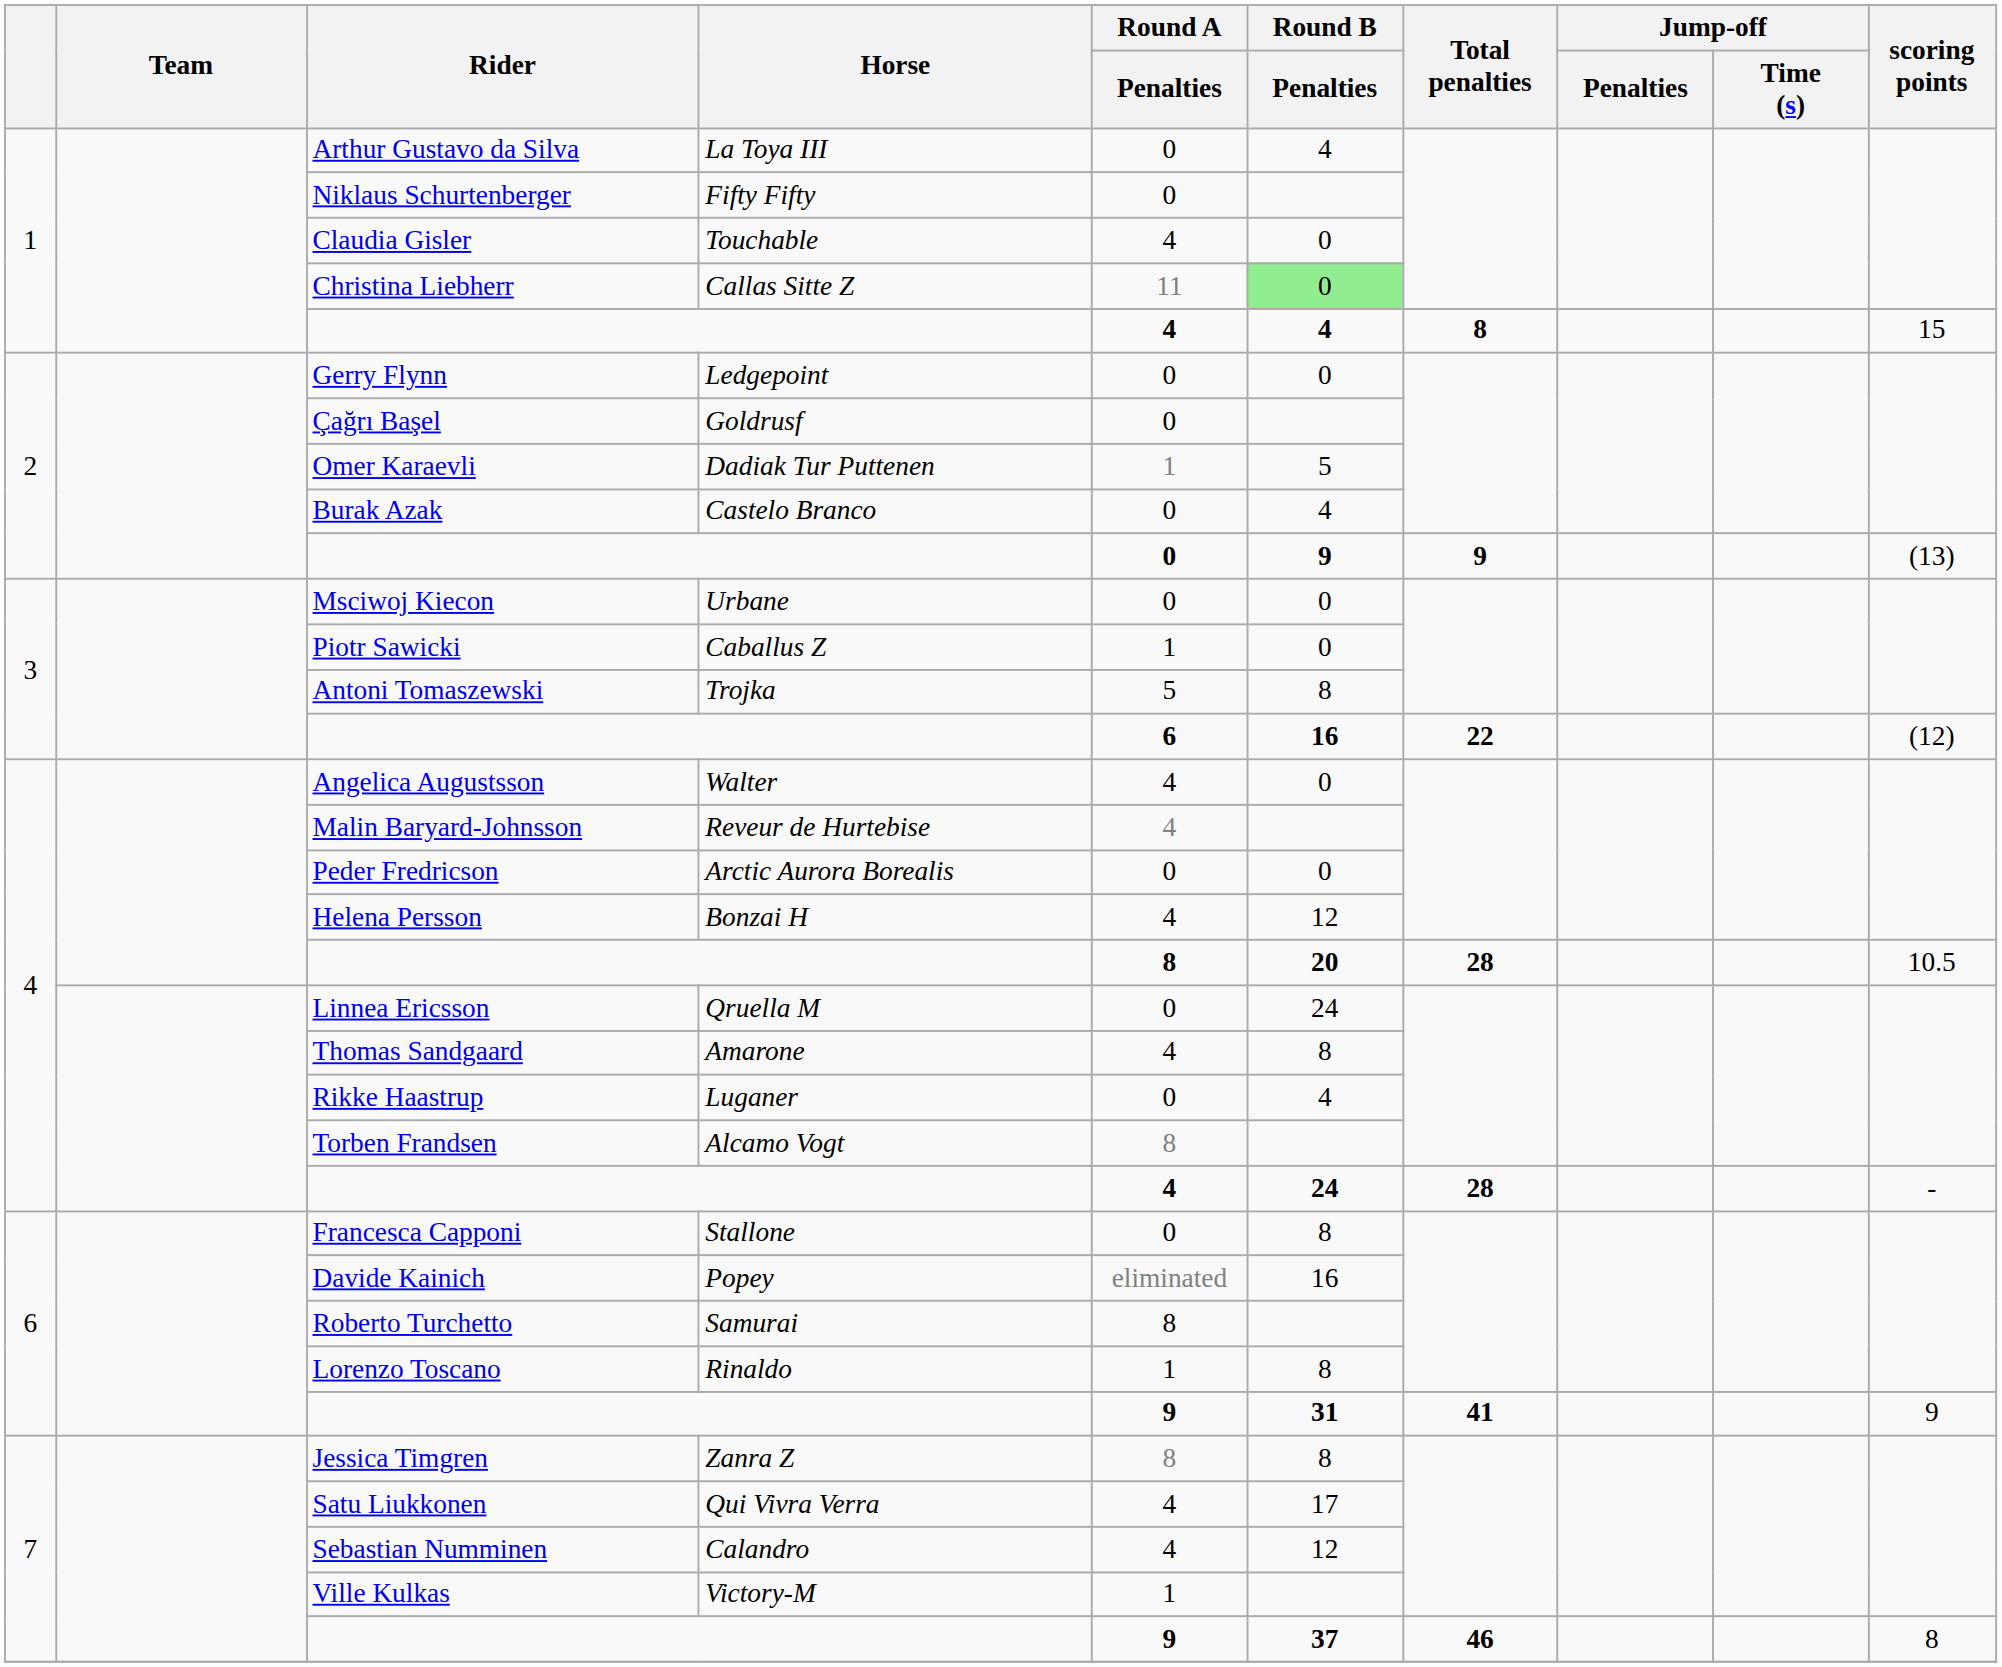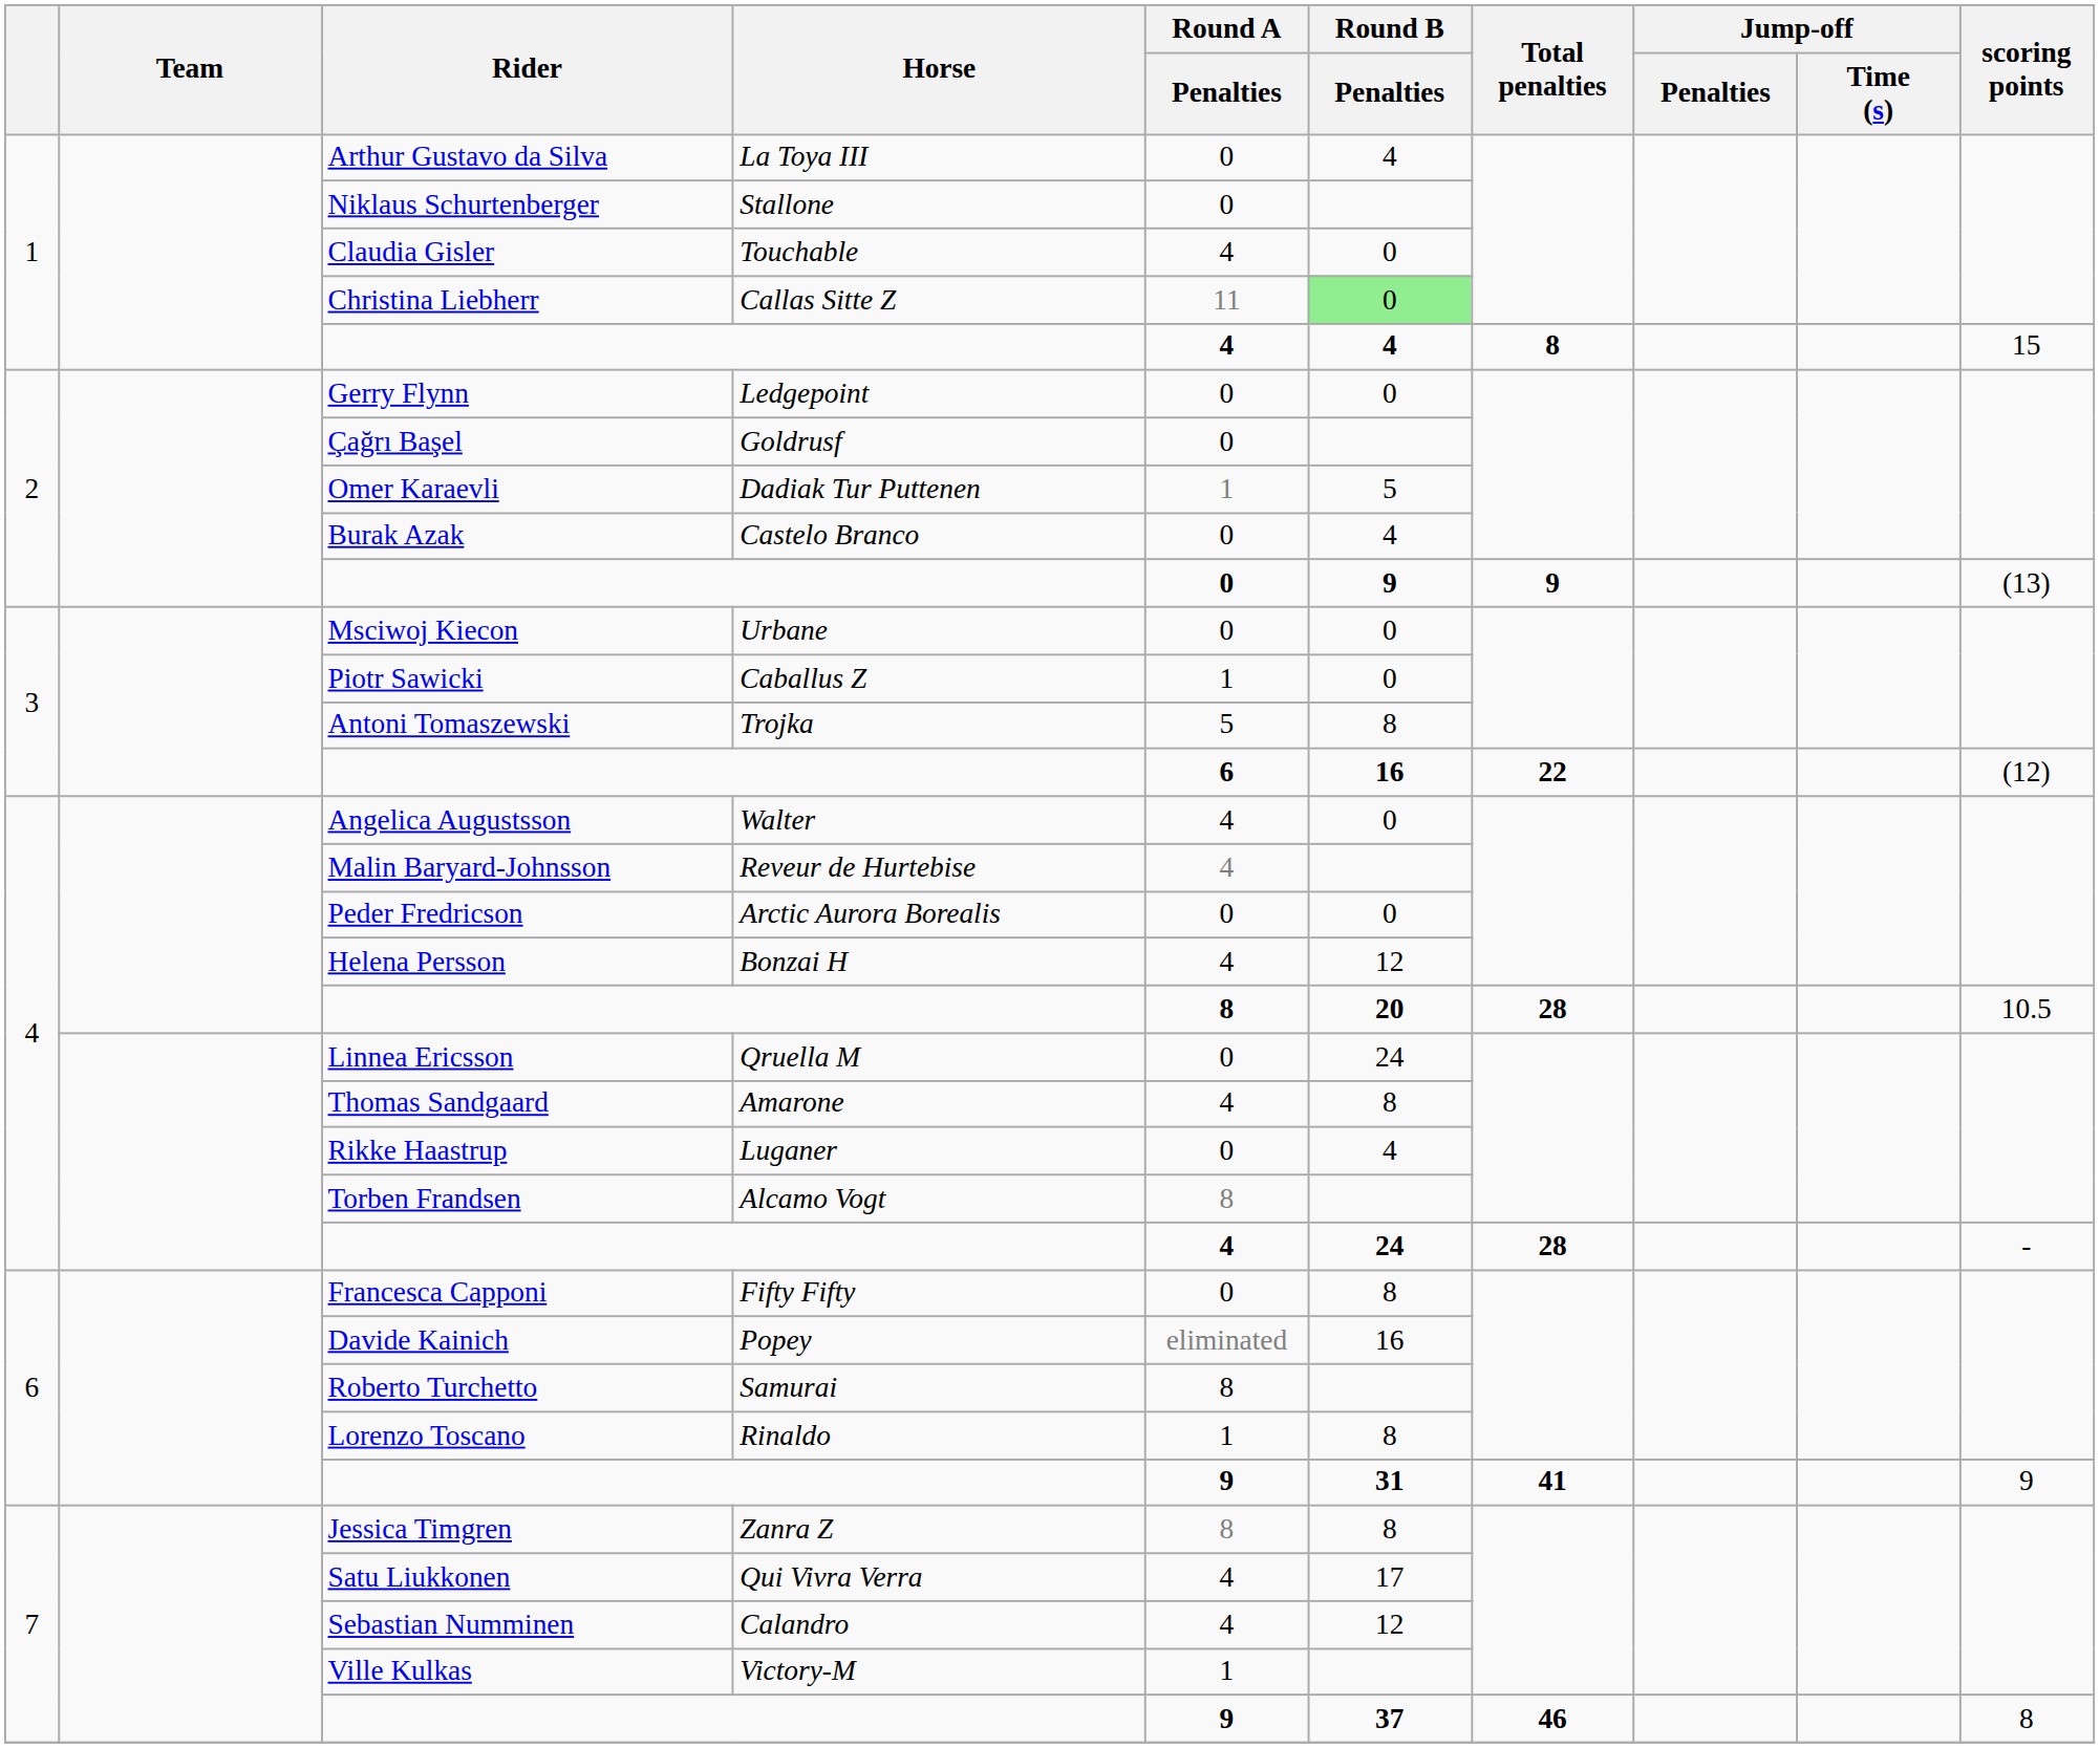Niklaus Schurtenberger | Horse: Fifty Fifty -> Stallone
Francesca Capponi | Horse: Stallone -> Fifty Fifty
